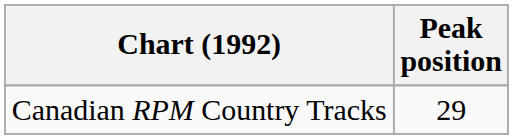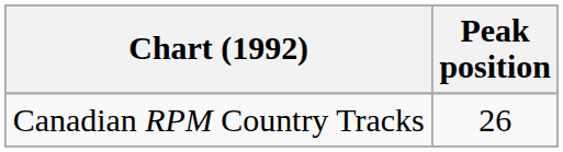Canadian RPM Country Tracks | Peak position: 29 -> 26
